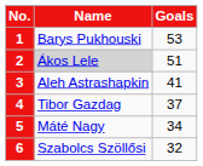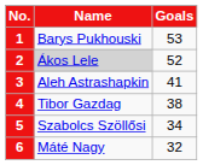2 | Goals: 51 -> 52
4 | Goals: 37 -> 38
5 | Name: Máté Nagy -> Szabolcs Szöllősi
6 | Name: Szabolcs Szöllősi -> Máté Nagy
